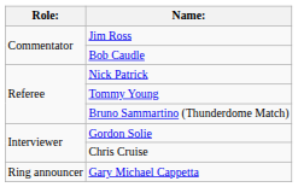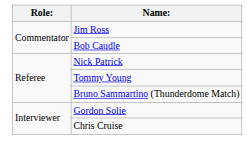- row: Ring announcer | Gary Michael Cappetta
